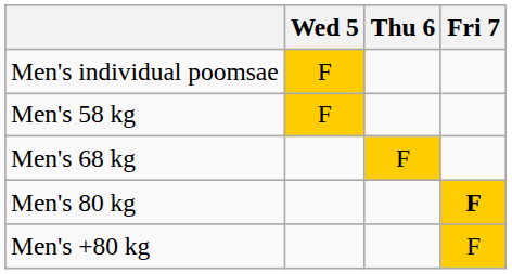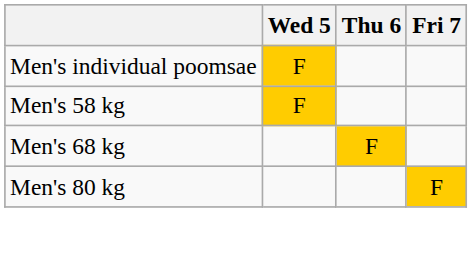Men's 80 kg | Fri 7: bold -> normal
- row: Men's +80 kg | F
